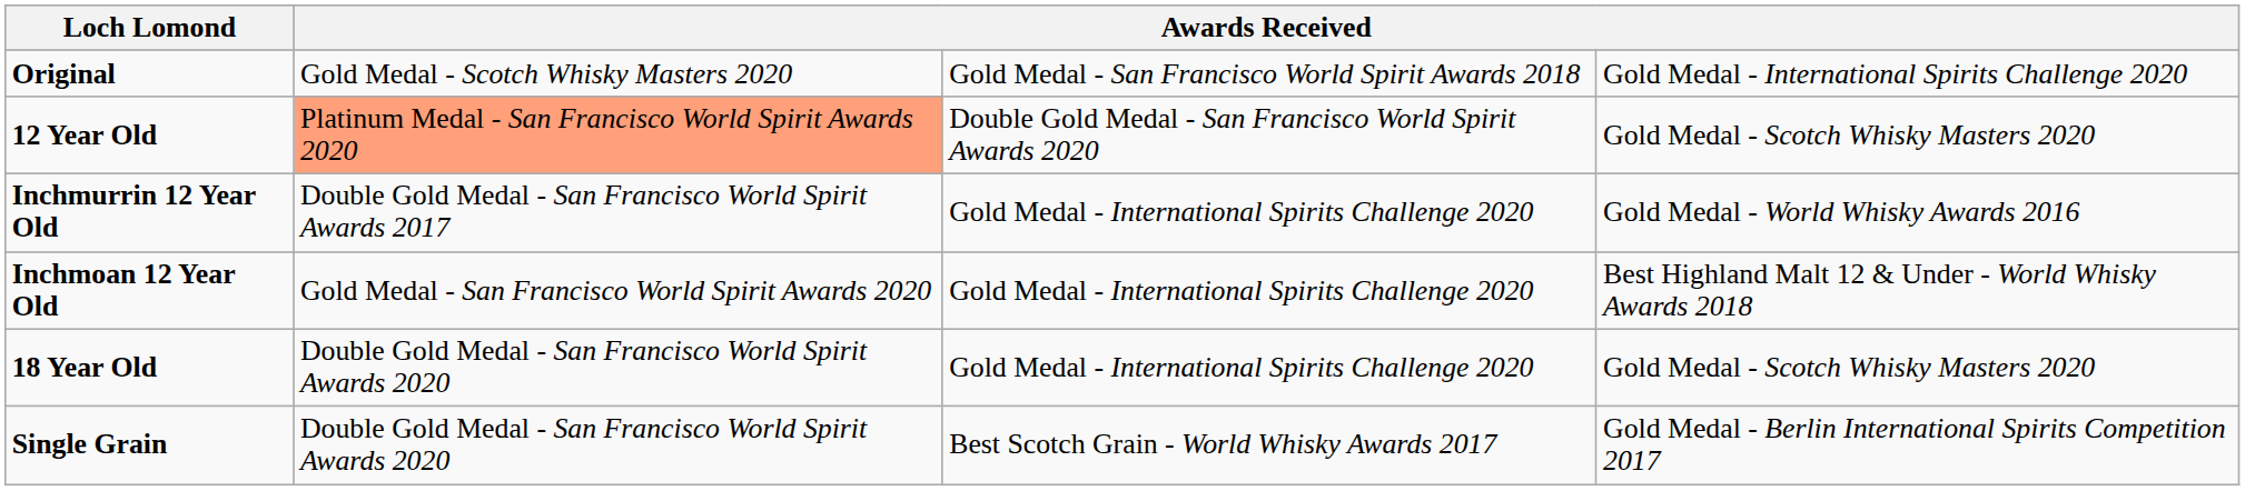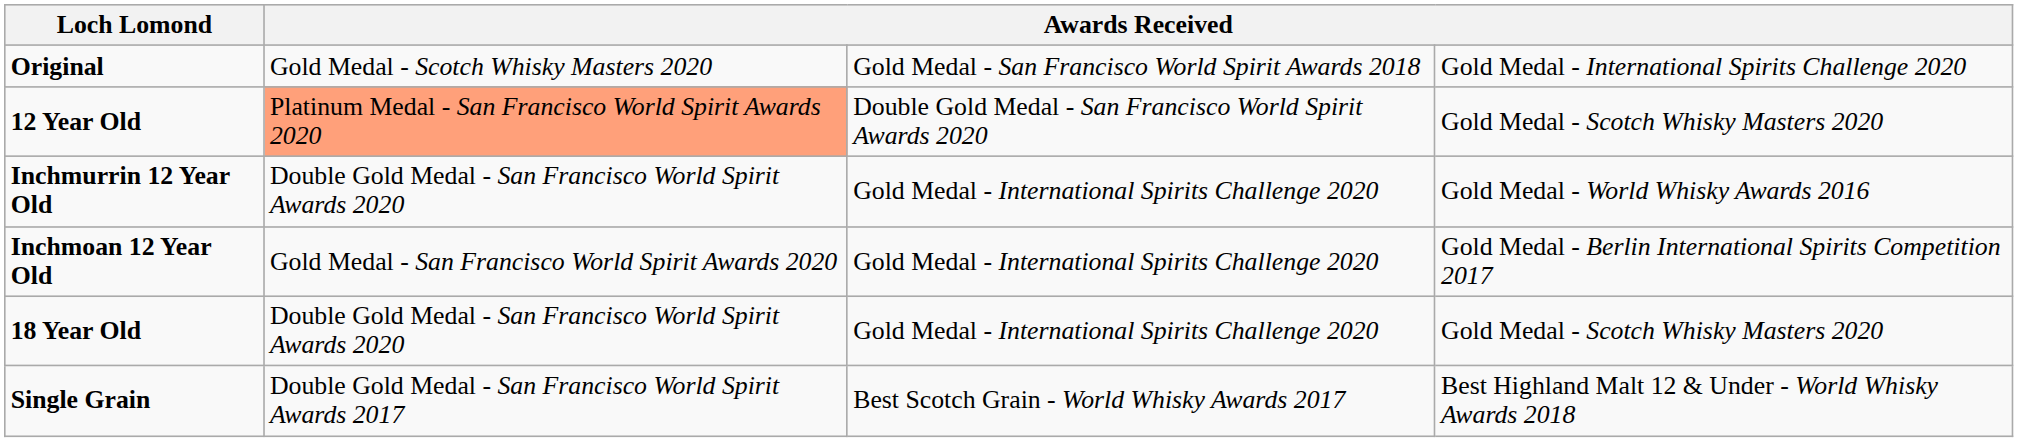Inchmurrin 12 Year Old | column 2: Double Gold Medal - San Francisco World Spirit Awards 2017 -> Double Gold Medal - San Francisco World Spirit Awards 2020
Inchmoan 12 Year Old | column 4: Best Highland Malt 12 & Under - World Whisky Awards 2018 -> Gold Medal - Berlin International Spirits Competition 2017
Single Grain | column 2: Double Gold Medal - San Francisco World Spirit Awards 2020 -> Double Gold Medal - San Francisco World Spirit Awards 2017
Single Grain | column 4: Gold Medal - Berlin International Spirits Competition 2017 -> Best Highland Malt 12 & Under - World Whisky Awards 2018
